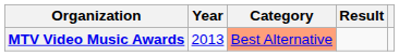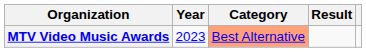MTV Video Music Awards | Year: 2013 -> 2023
